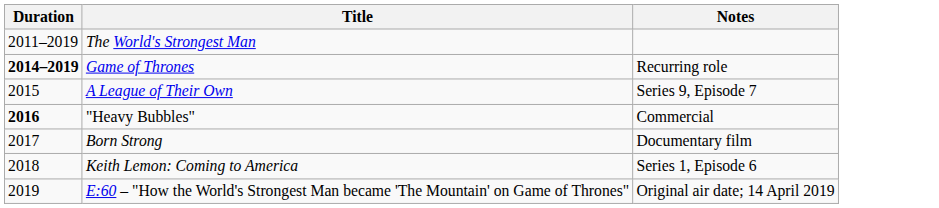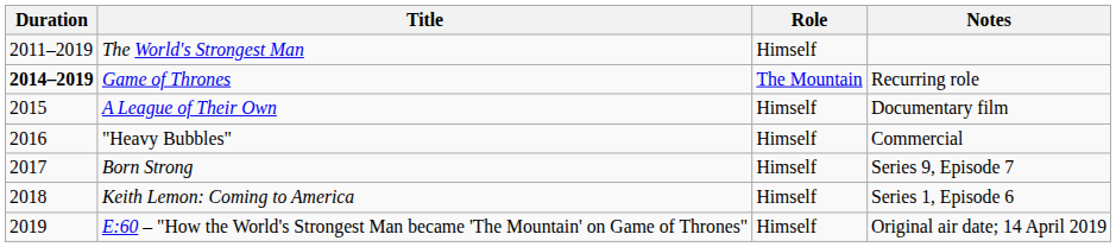+ column: Role | Himself | The Mountain | Himself | Himself | Himself | Himself | Himself
A League of Their Own | Notes: Series 9, Episode 7 -> Documentary film
"Heavy Bubbles" | Duration: bold -> normal
Born Strong | Notes: Documentary film -> Series 9, Episode 7
